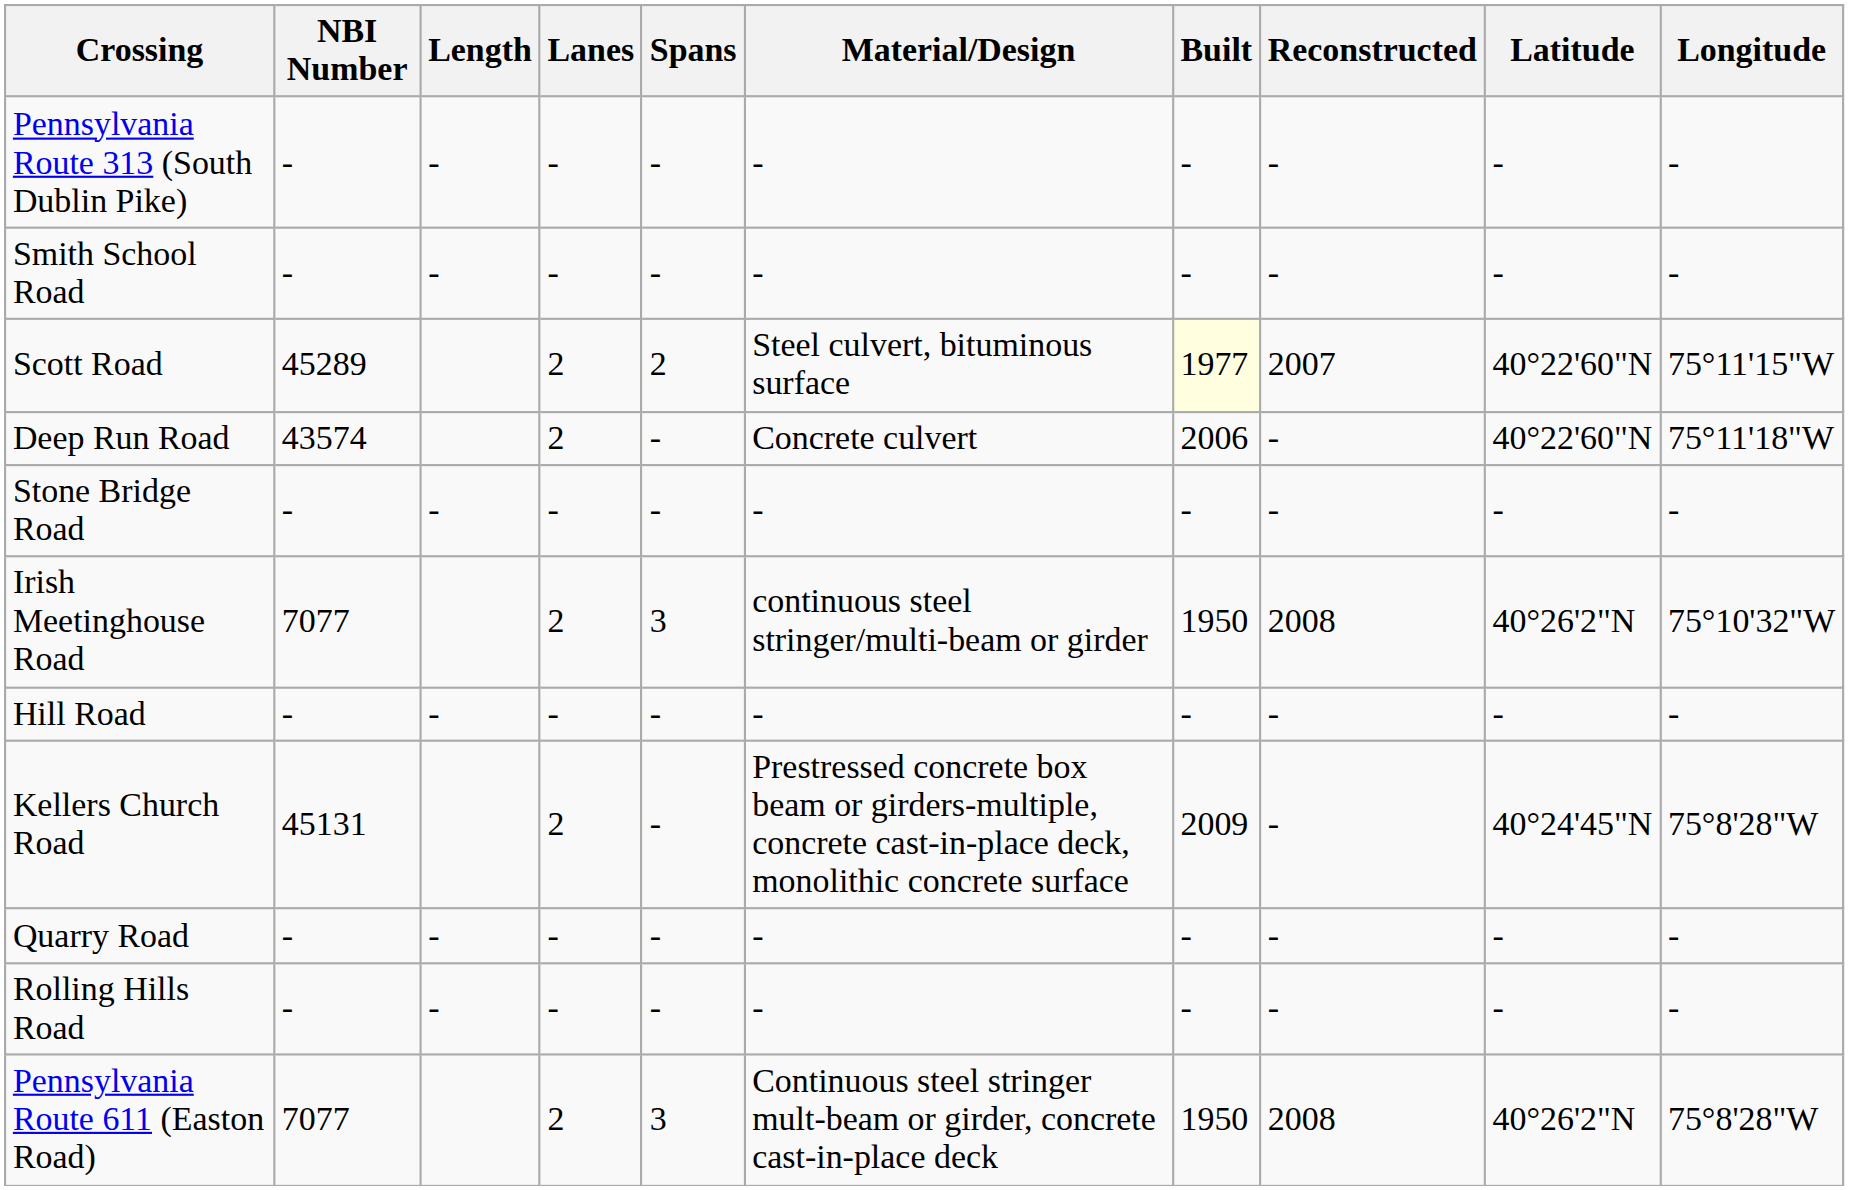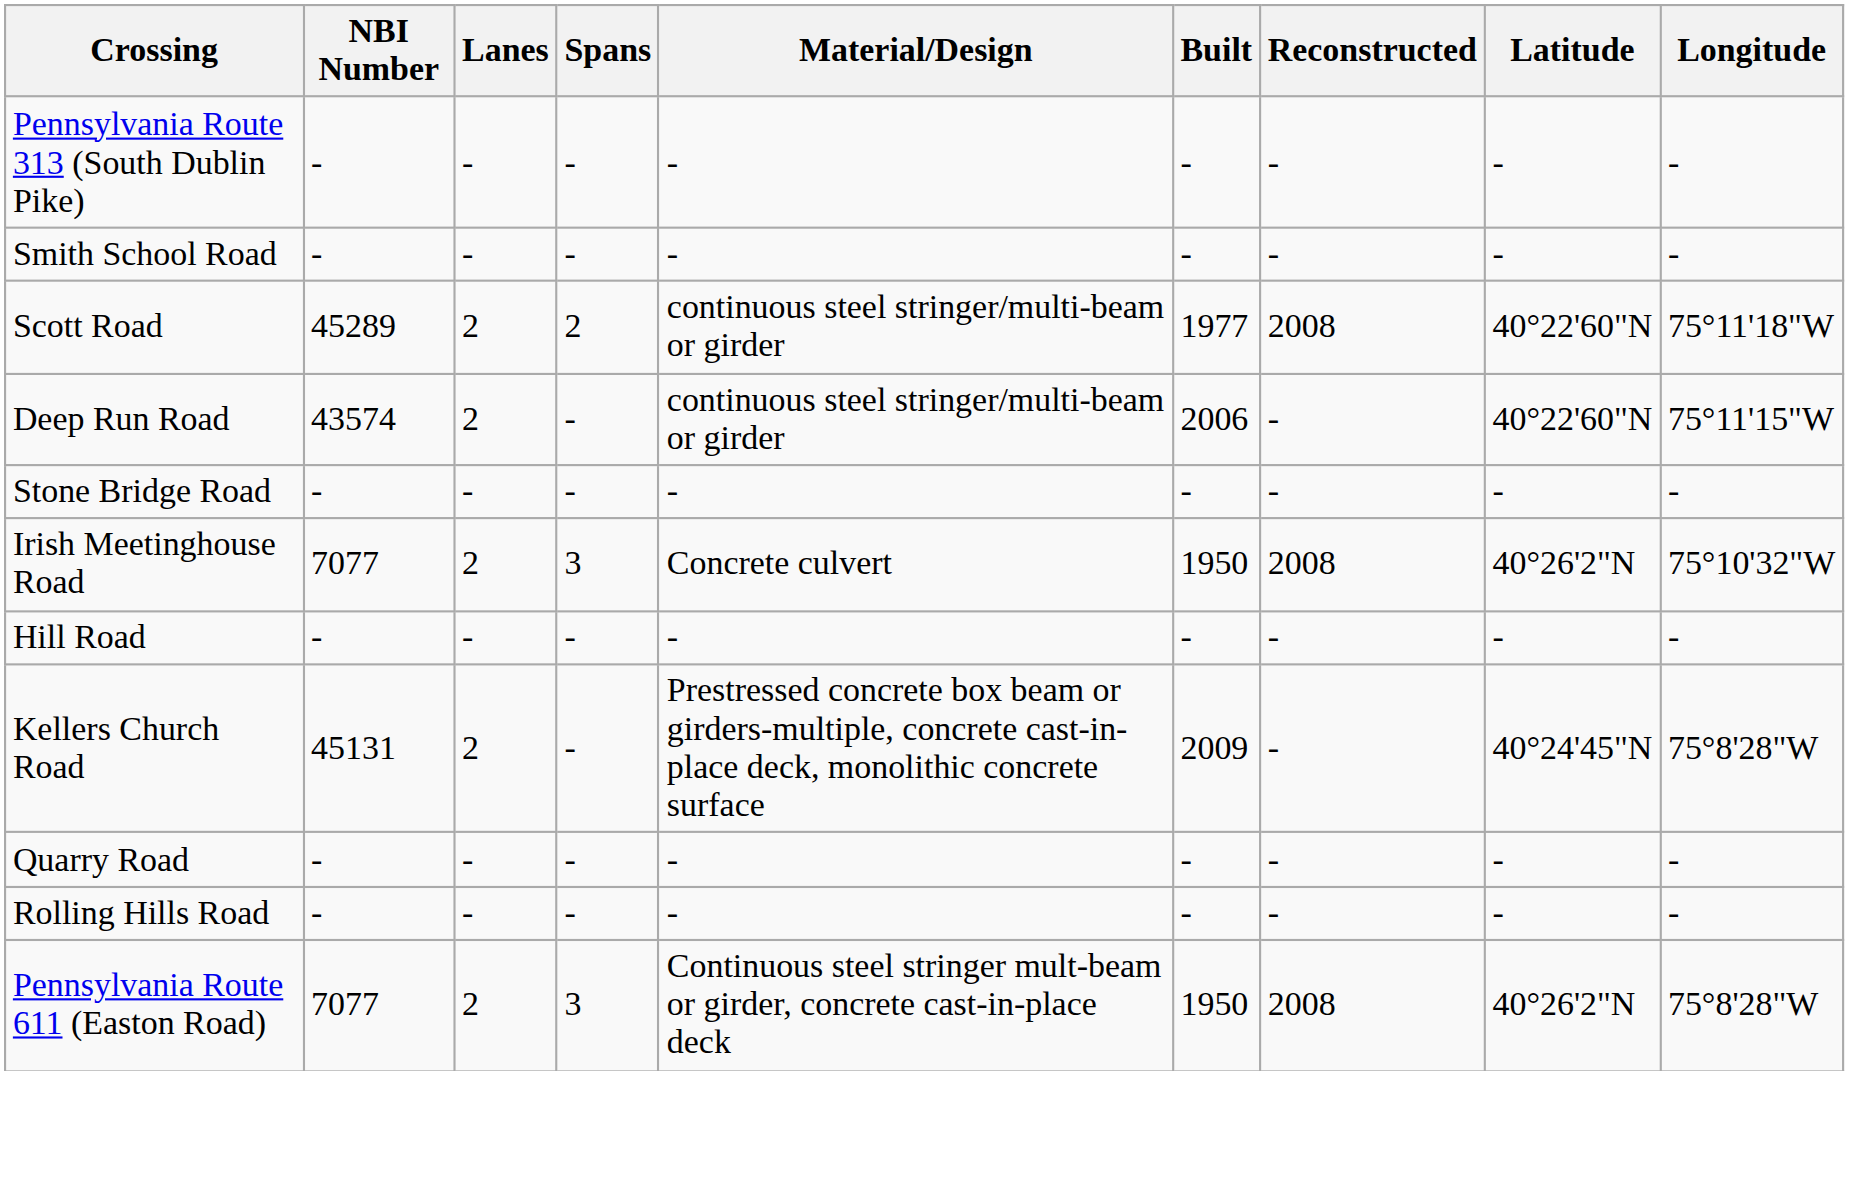- column: Length | - | - | - | - | - | -
Scott Road | Material/Design: Steel culvert, bituminous surface -> continuous steel stringer/multi-beam or girder
Scott Road | Built: lightyellow background -> no background
Scott Road | Reconstructed: 2007 -> 2008
Scott Road | Longitude: 75°11'15"W -> 75°11'18"W
Deep Run Road | Material/Design: Concrete culvert -> continuous steel stringer/multi-beam or girder
Deep Run Road | Longitude: 75°11'18"W -> 75°11'15"W
Irish Meetinghouse Road | Material/Design: continuous steel stringer/multi-beam or girder -> Concrete culvert
